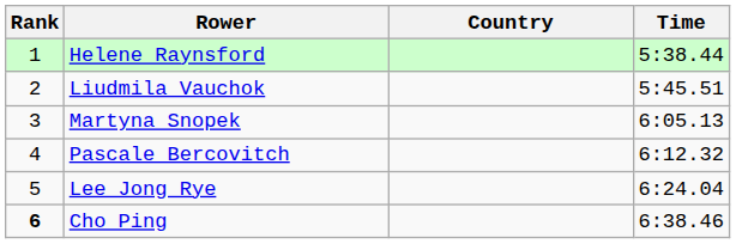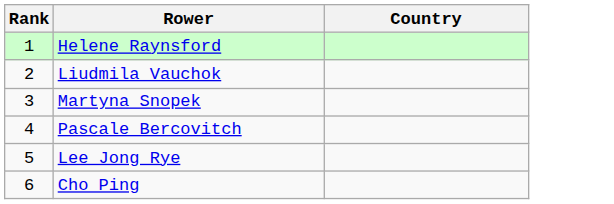- column: Time | 5:38.44 | 5:45.51 | 6:05.13 | 6:12.32 | 6:24.04 | 6:38.46
Cho Ping | Rank: bold -> normal
